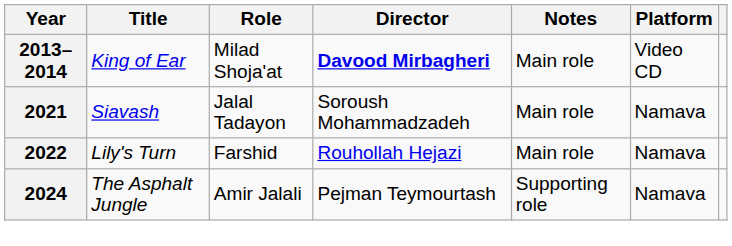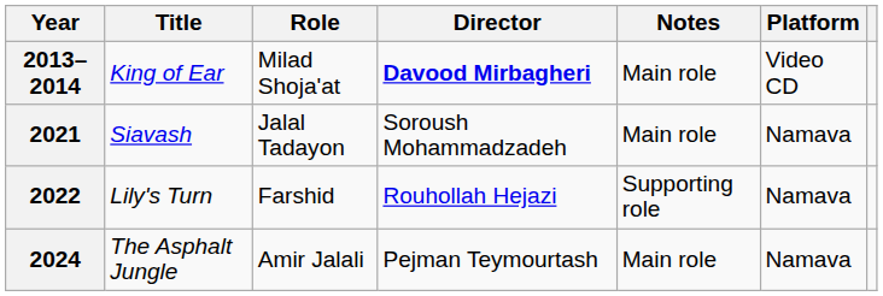2022 | Notes: Main role -> Supporting role
2024 | Notes: Supporting role -> Main role
